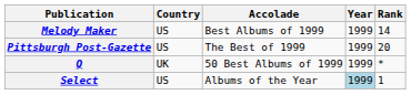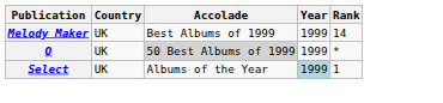Melody Maker | Country: US -> UK
- row: Pittsburgh Post-Gazette | US | The Best of 1999 | 1999 | 20
Q | Accolade: no background -> lightgrey background
Select | Country: US -> UK
